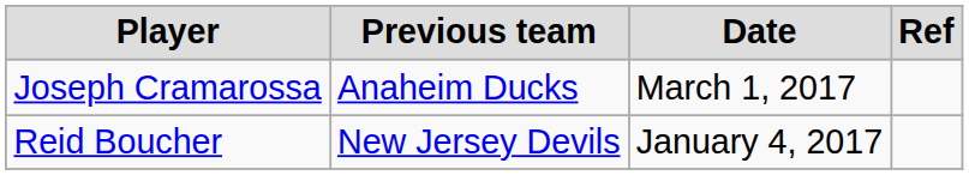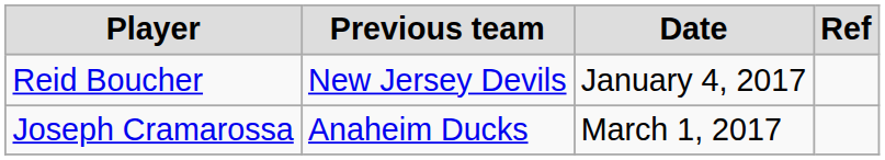rows swapped: Reid Boucher <-> Joseph Cramarossa
